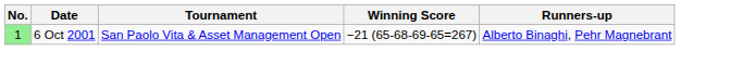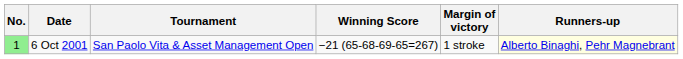+ column: Margin of victory | 1 stroke
6 Oct 2001 | Runners-up: no background -> lightyellow background
